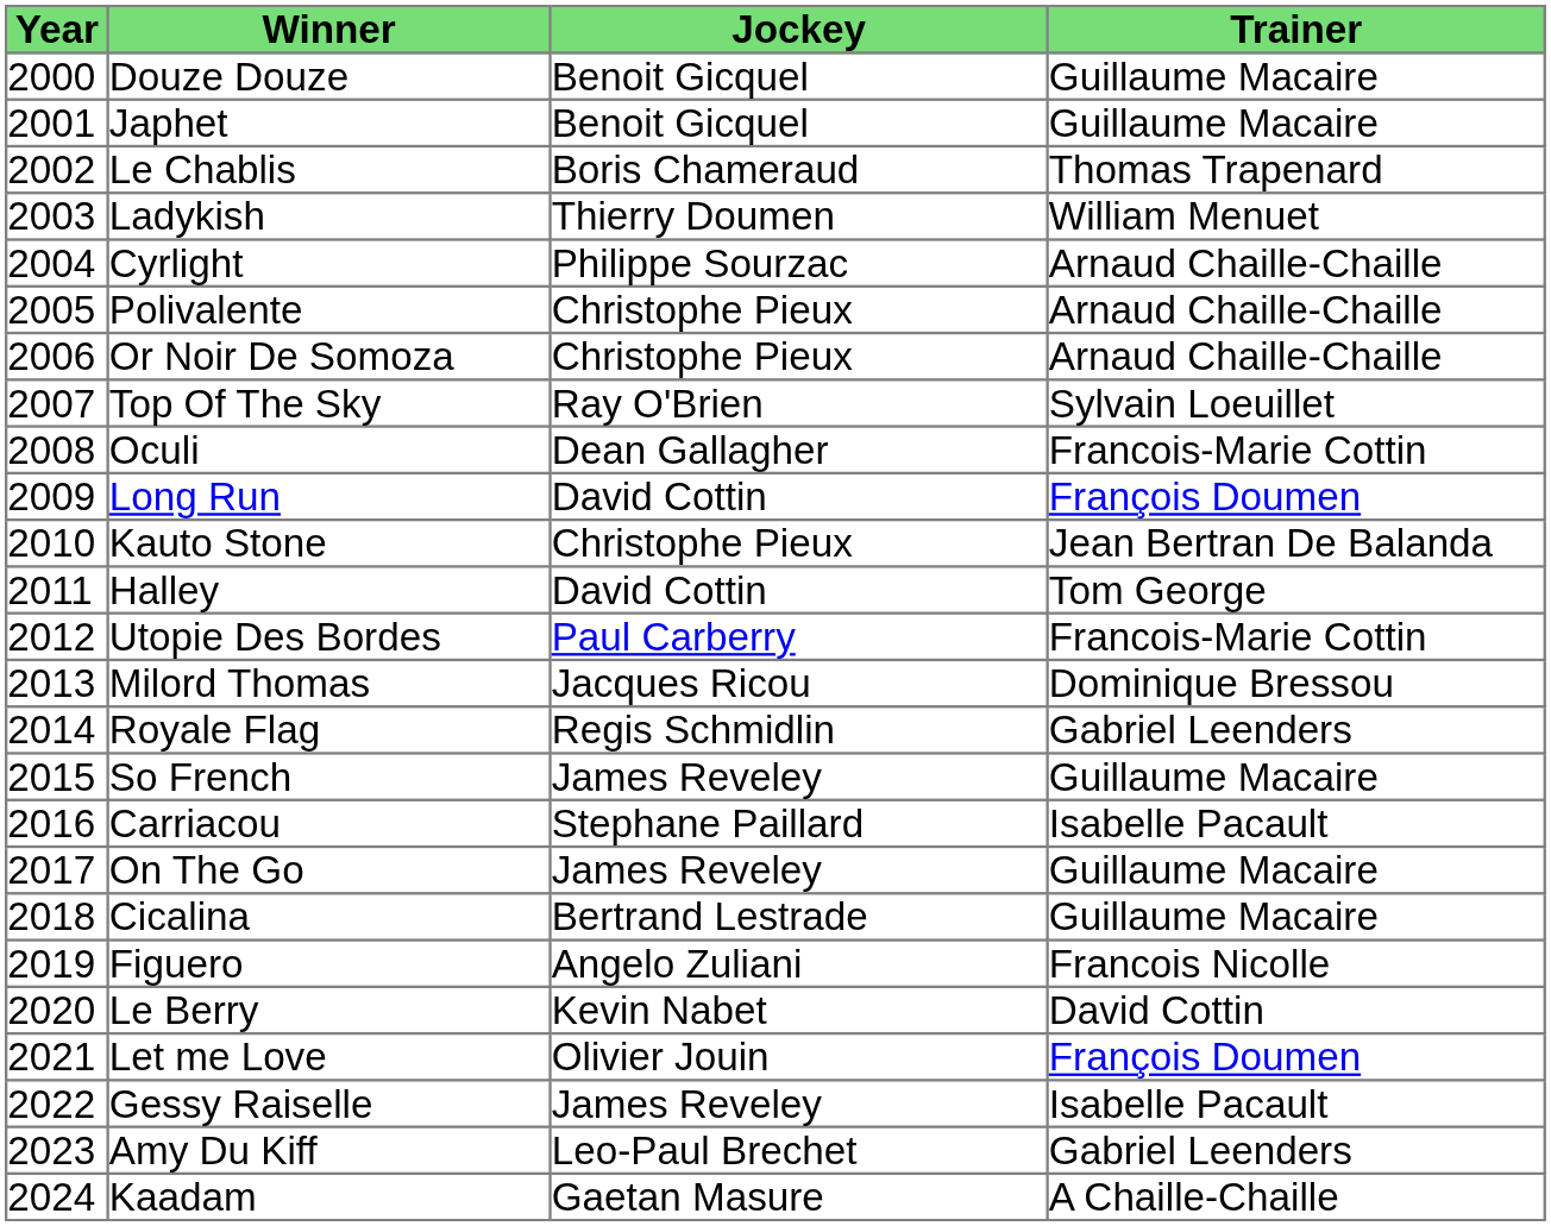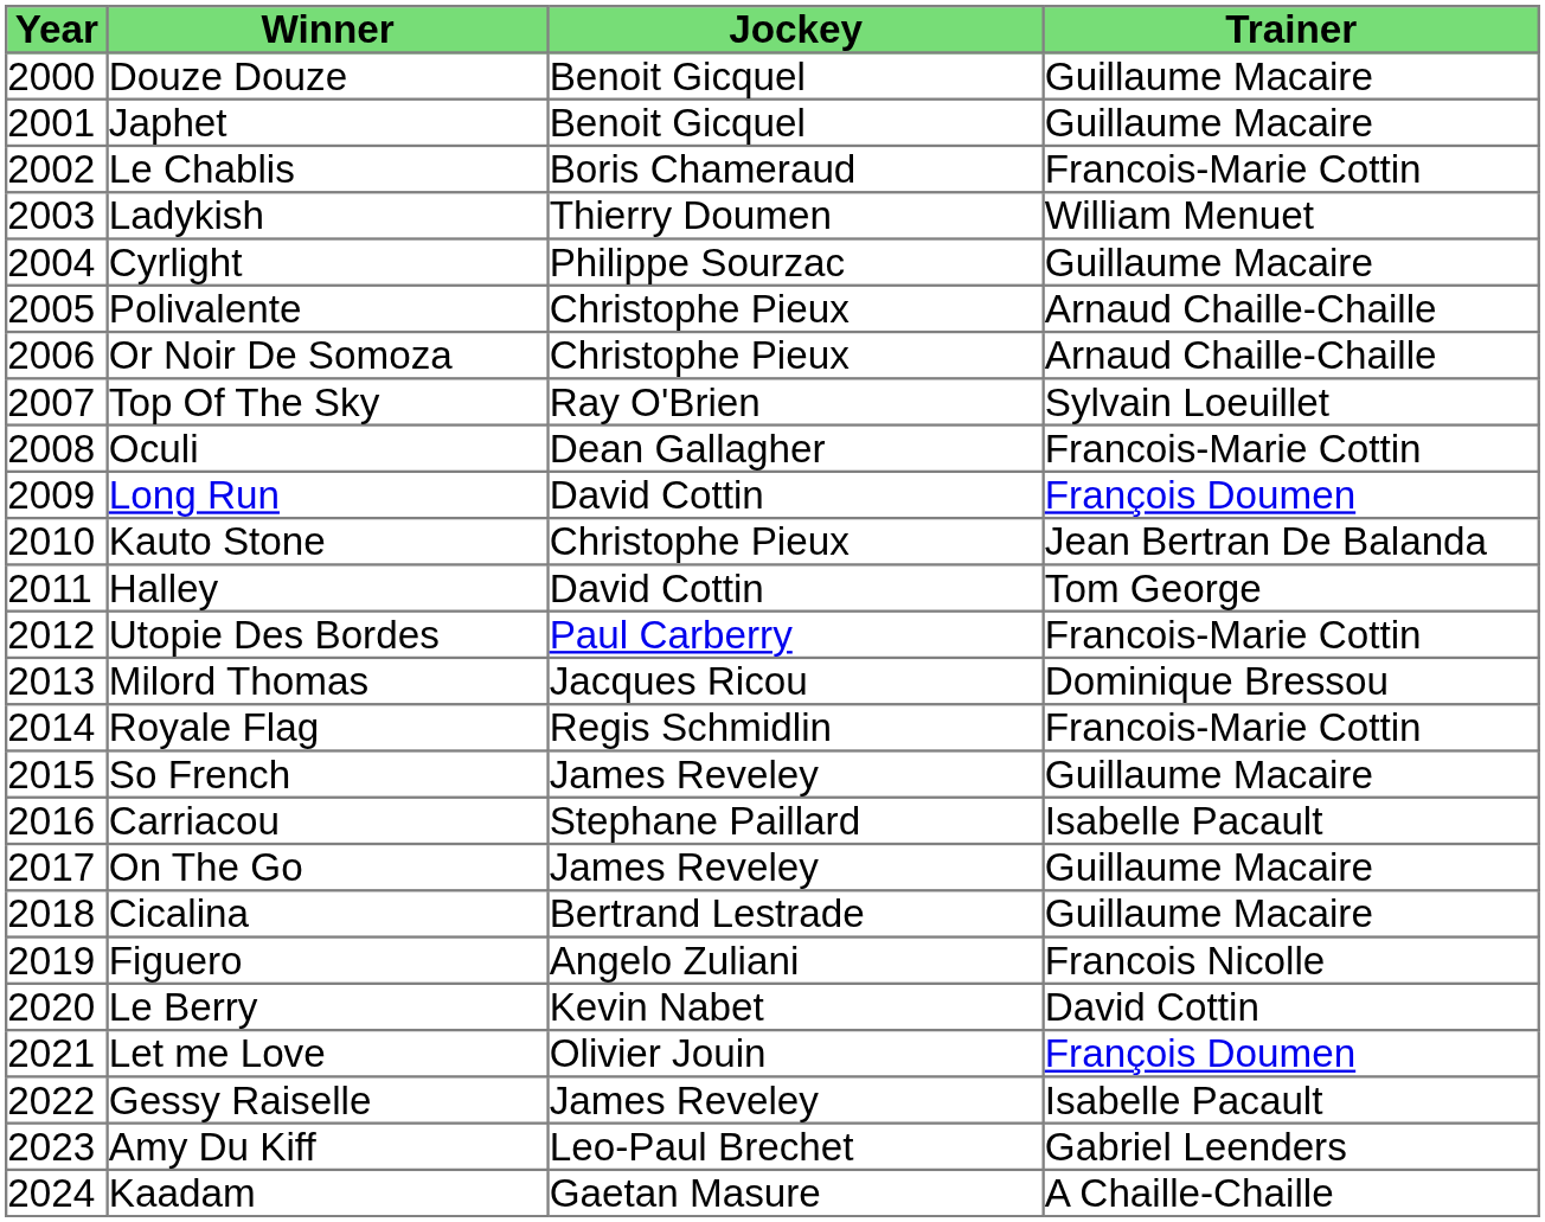Le Chablis | Trainer: Thomas Trapenard -> Francois-Marie Cottin
Cyrlight | Trainer: Arnaud Chaille-Chaille -> Guillaume Macaire
Royale Flag | Trainer: Gabriel Leenders -> Francois-Marie Cottin
